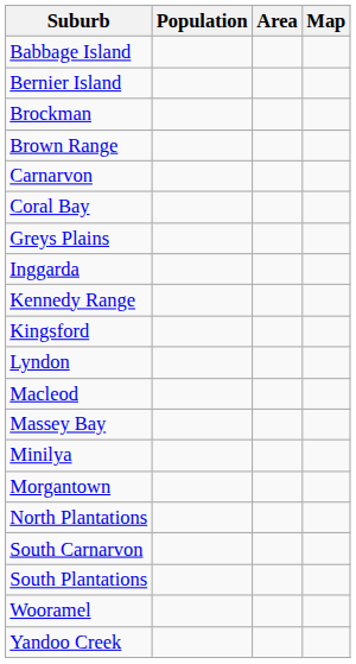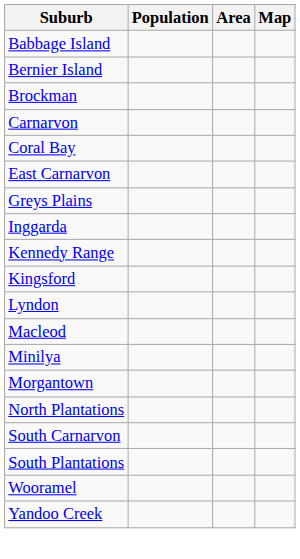- row: Brown Range
+ row: East Carnarvon
- row: Massey Bay
